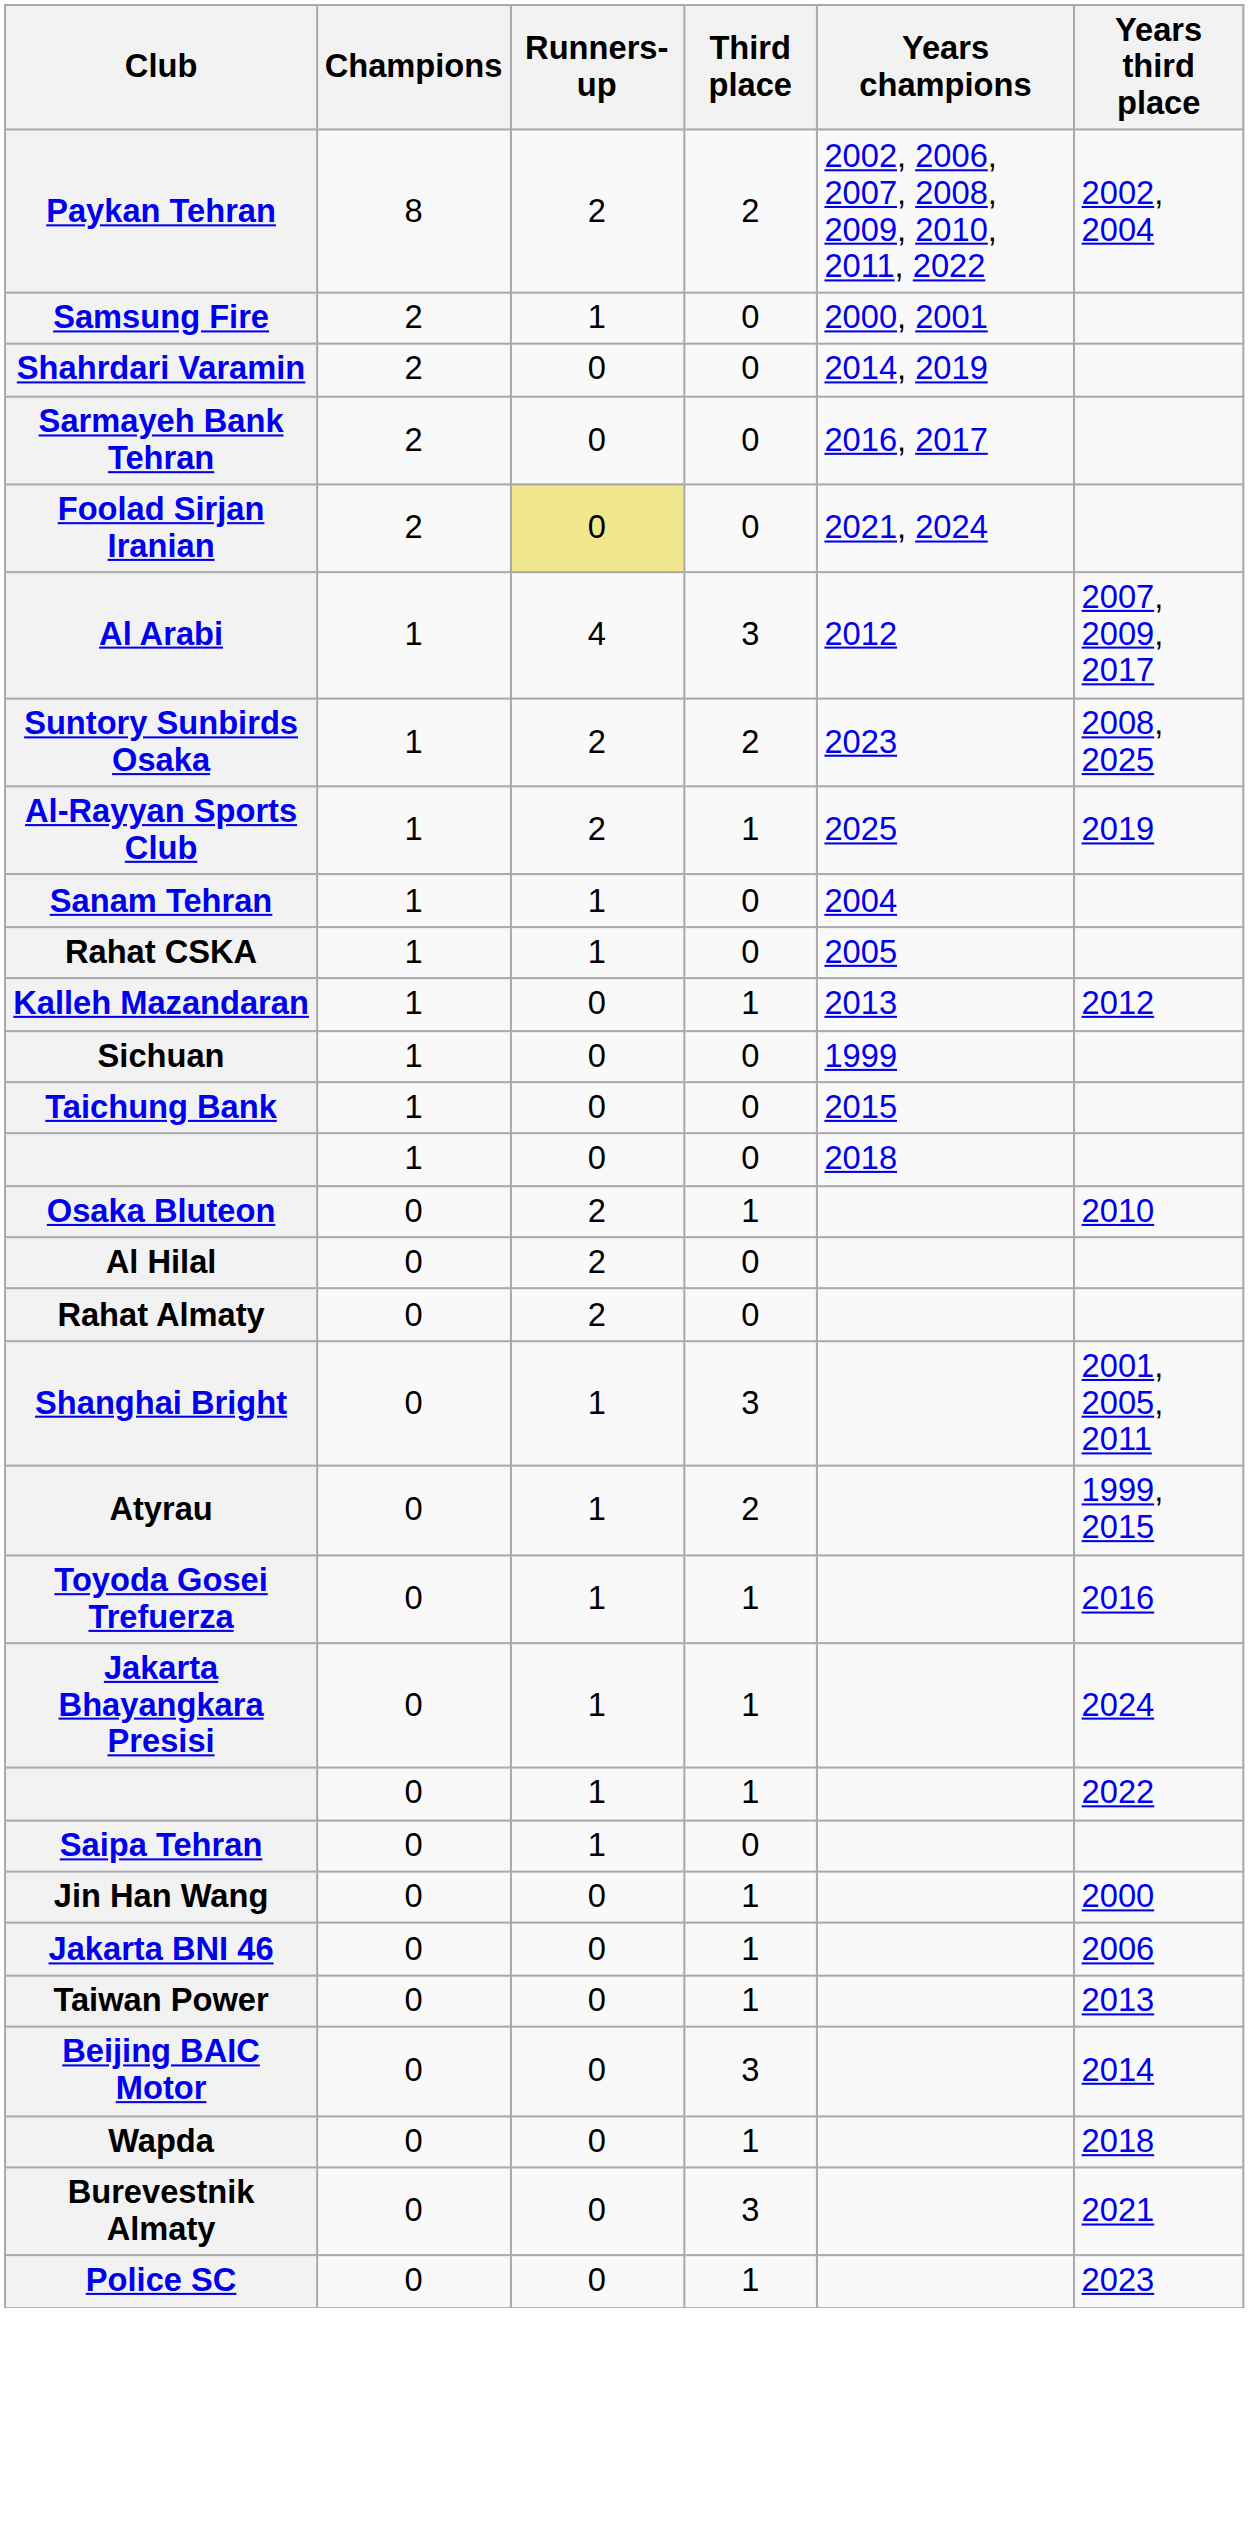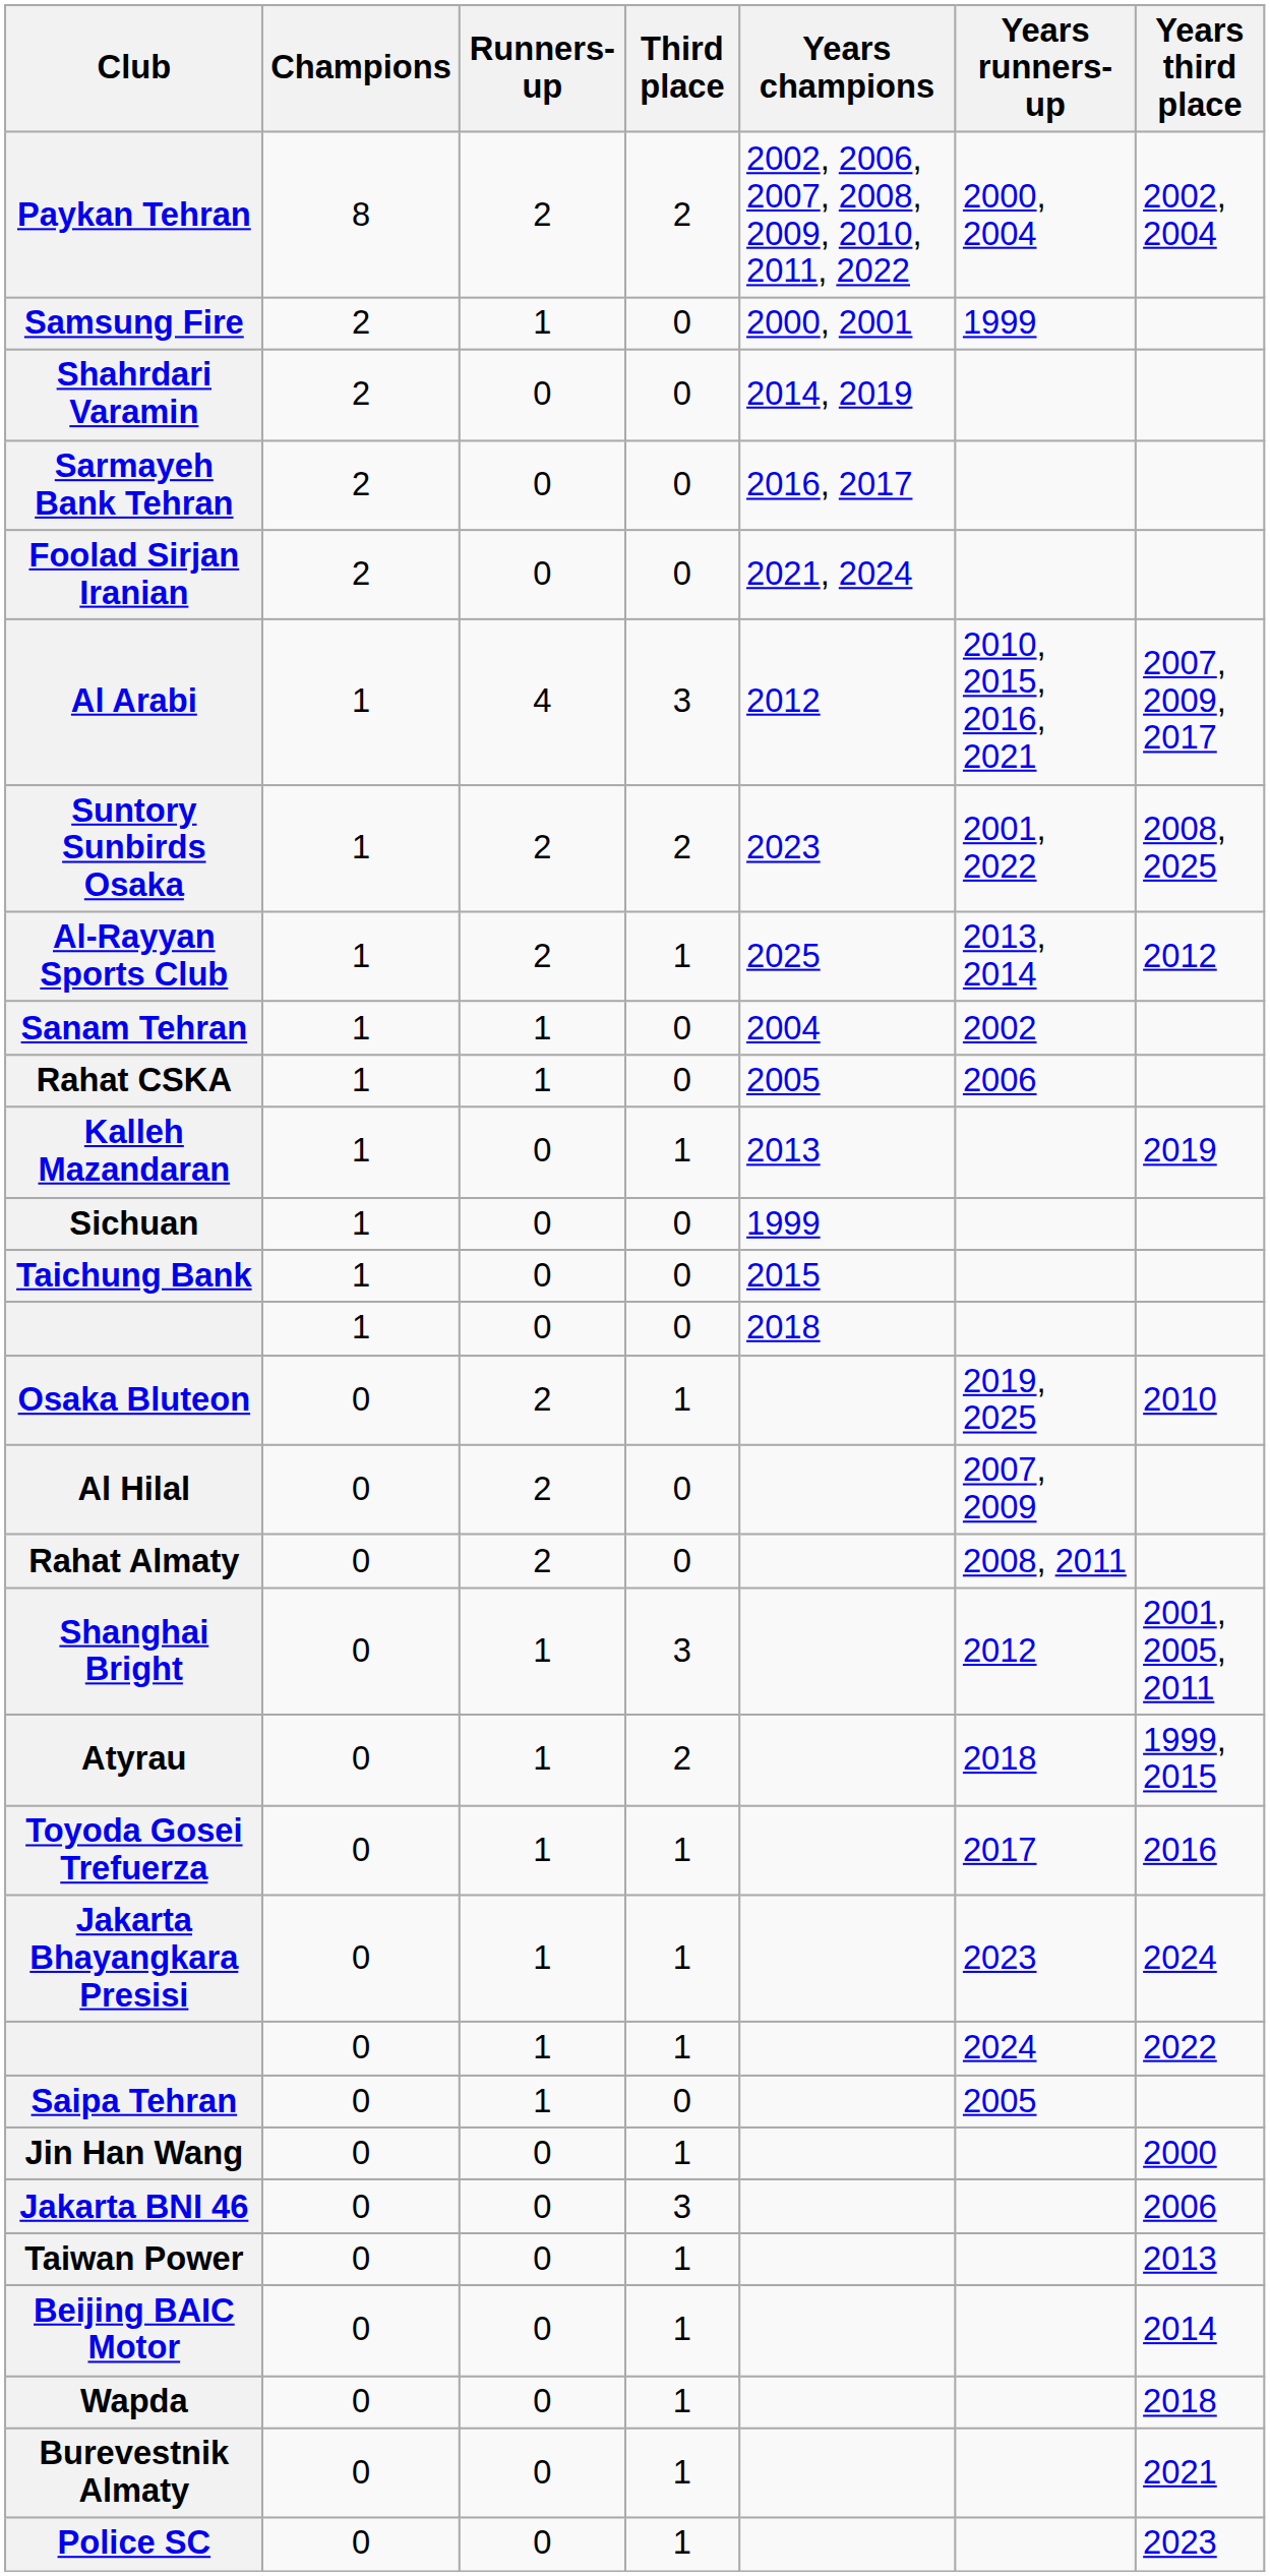+ column: Years runners-up | 2000, 2004 | 1999 | 2010, 2015, 2016, 2021 | 2001, 2022 | 2013, 2014 | 2002 | 2006 | 2019, 2025 | 2007, 2009 | 2008, 2011 | 2012 | 2018 | 2017 | 2023 | 2024 | 2005
Foolad Sirjan Iranian | Runners-up: khaki background -> no background
Al-Rayyan Sports Club | Years third place: 2019 -> 2012
Kalleh Mazandaran | Years third place: 2012 -> 2019
Jakarta BNI 46 | Third place: 1 -> 3
Beijing BAIC Motor | Third place: 3 -> 1
Burevestnik Almaty | Third place: 3 -> 1
